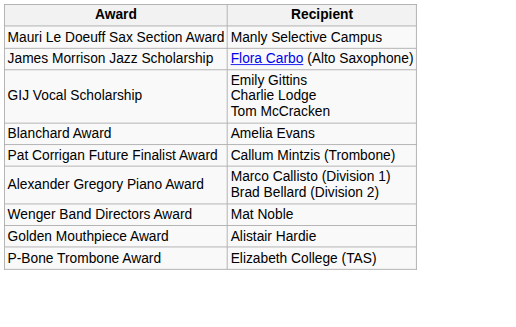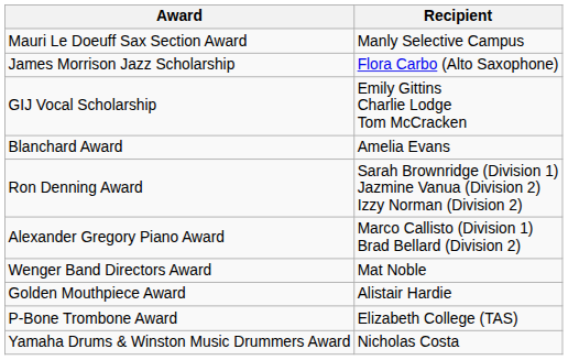- row: Pat Corrigan Future Finalist Award | Callum Mintzis (Trombone)
+ row: Ron Denning Award | Sarah Brownridge (Division 1) Jazmine Vanua (Division 2) Izzy Norman (Division 2)
+ row: Yamaha Drums & Winston Music Drummers Award | Nicholas Costa
